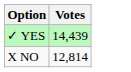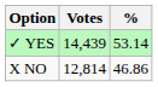+ column: % | 53.14 | 46.86
